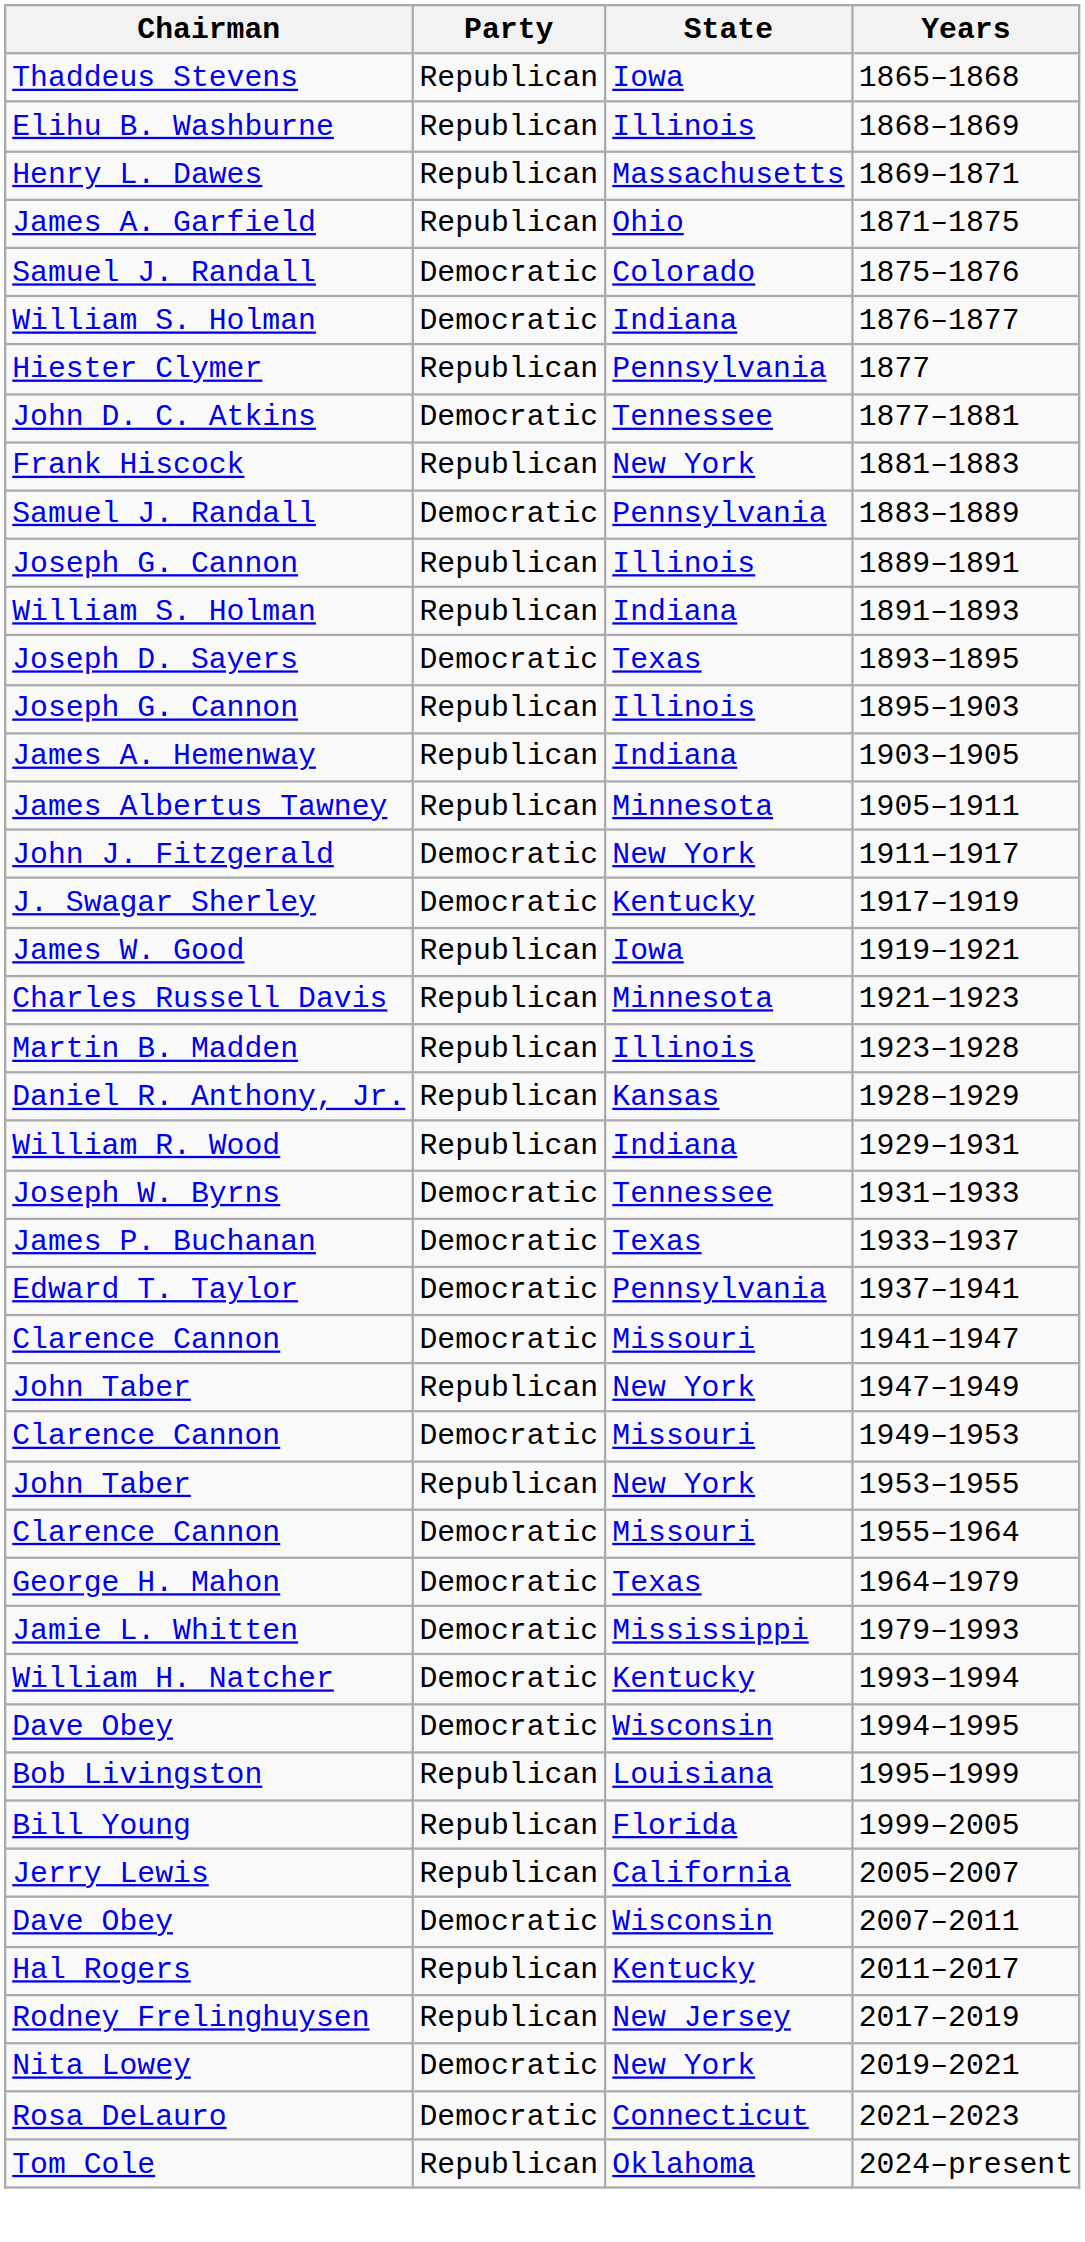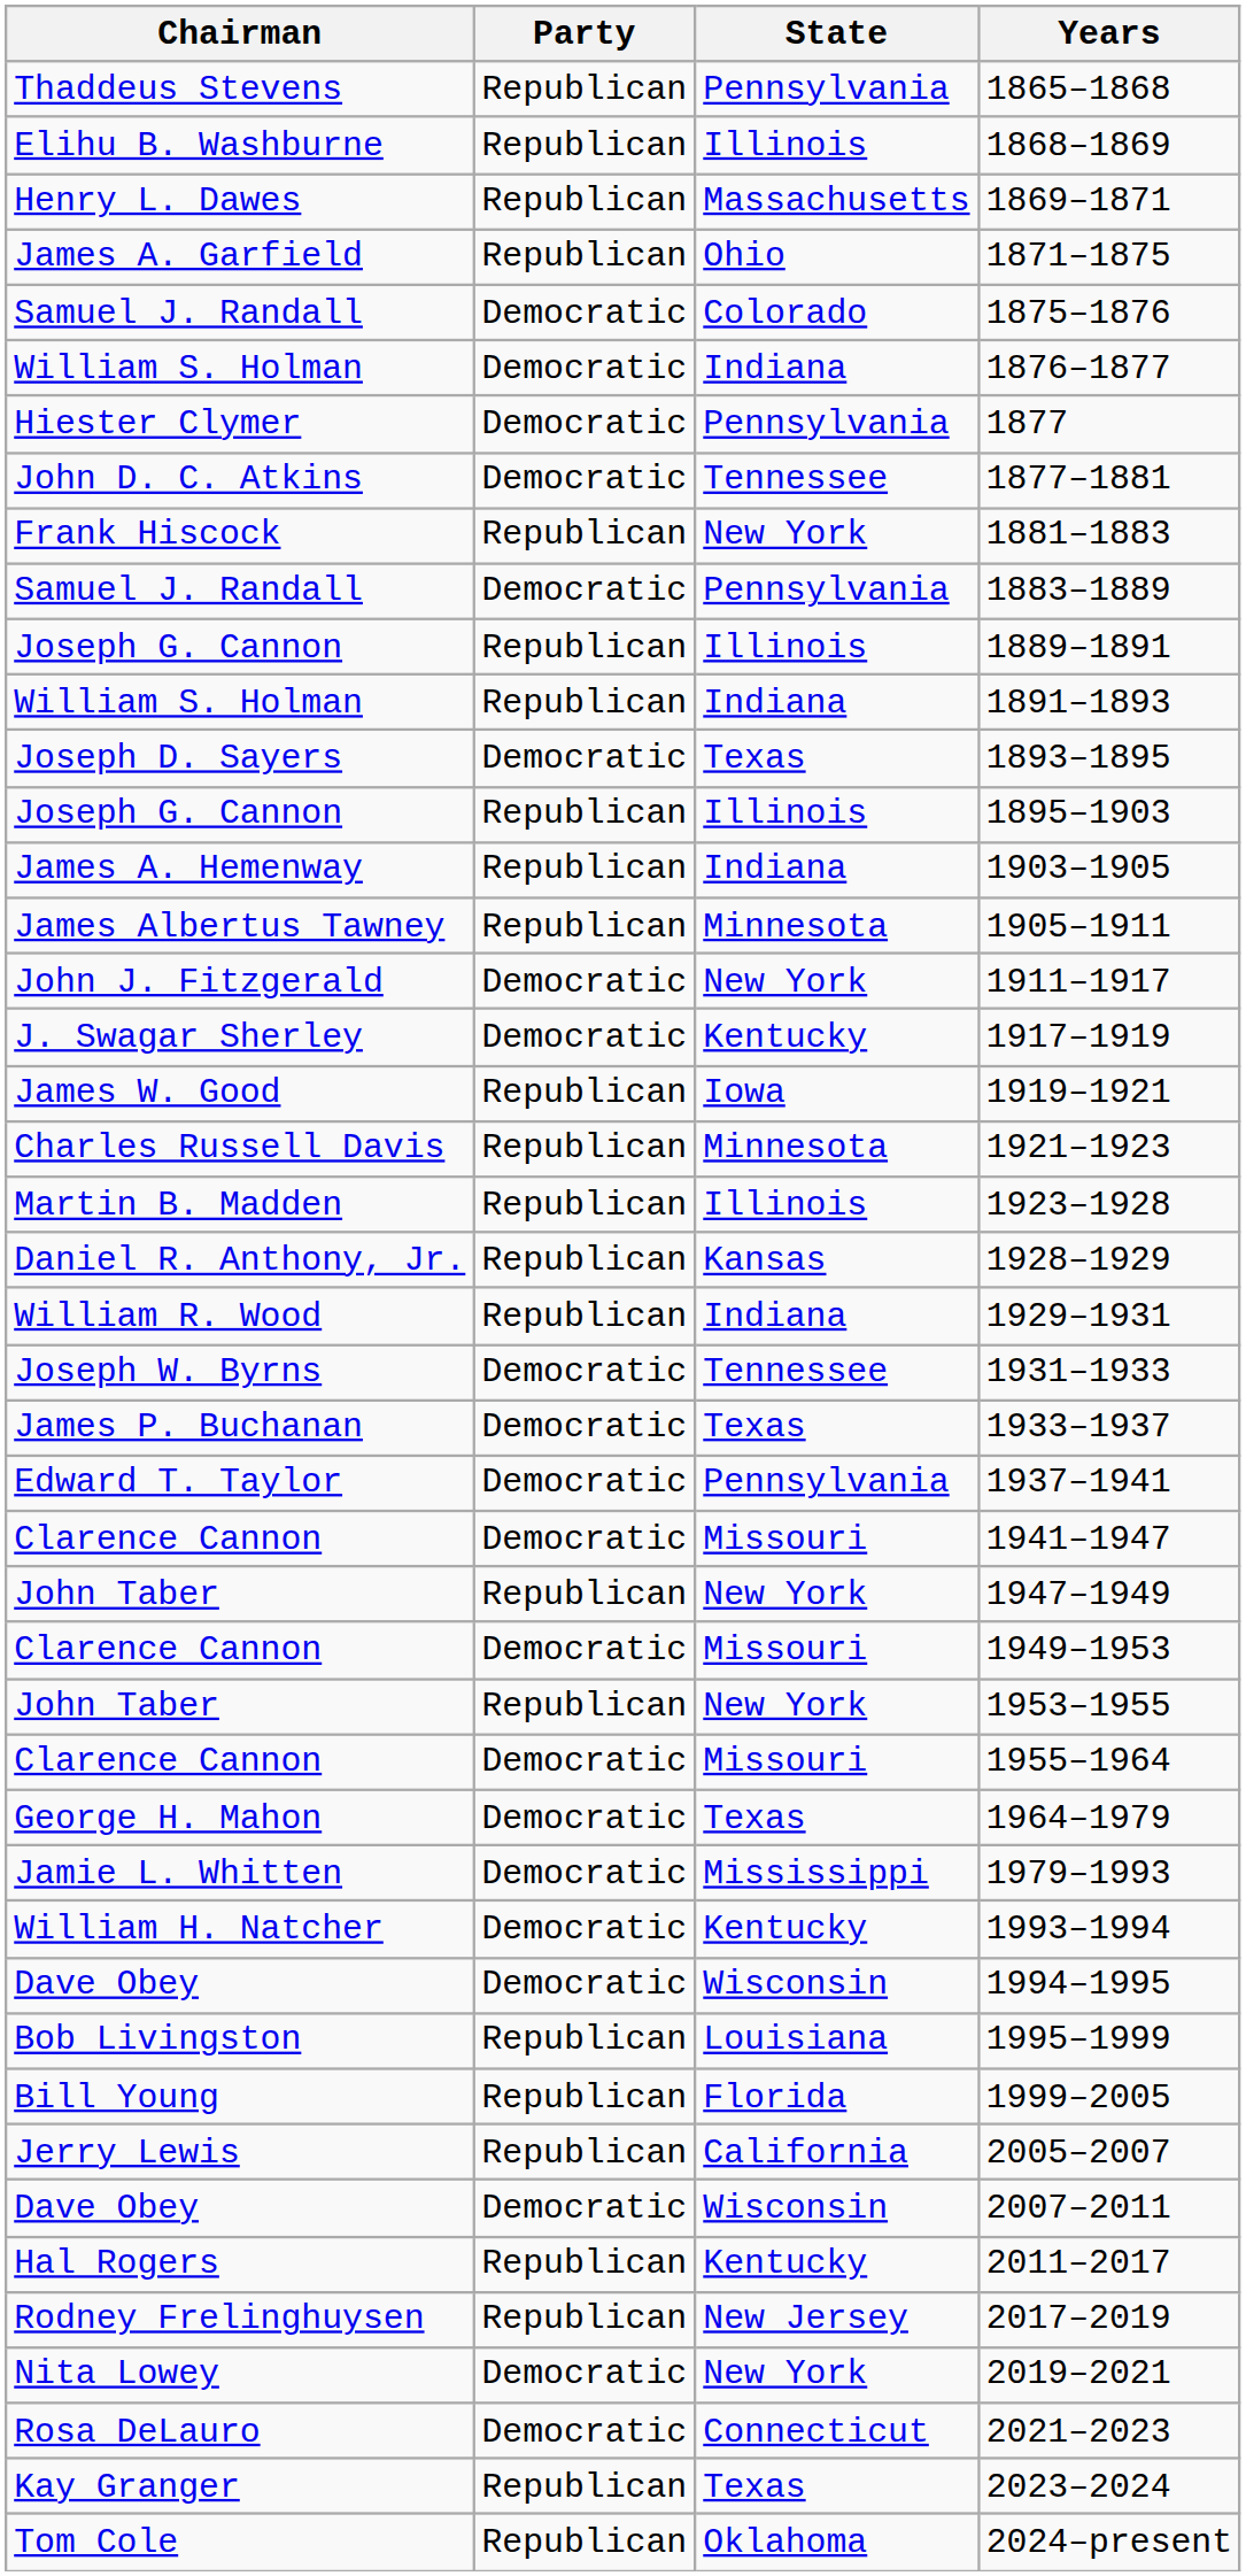1865–1868 | State: Iowa -> Pennsylvania
1877 | Party: Republican -> Democratic
+ row: Kay Granger | Republican | Texas | 2023–2024
